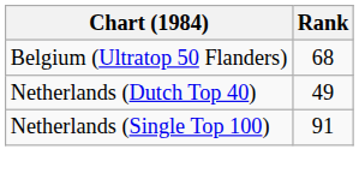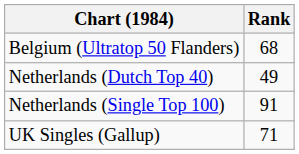+ row: UK Singles (Gallup) | 71
